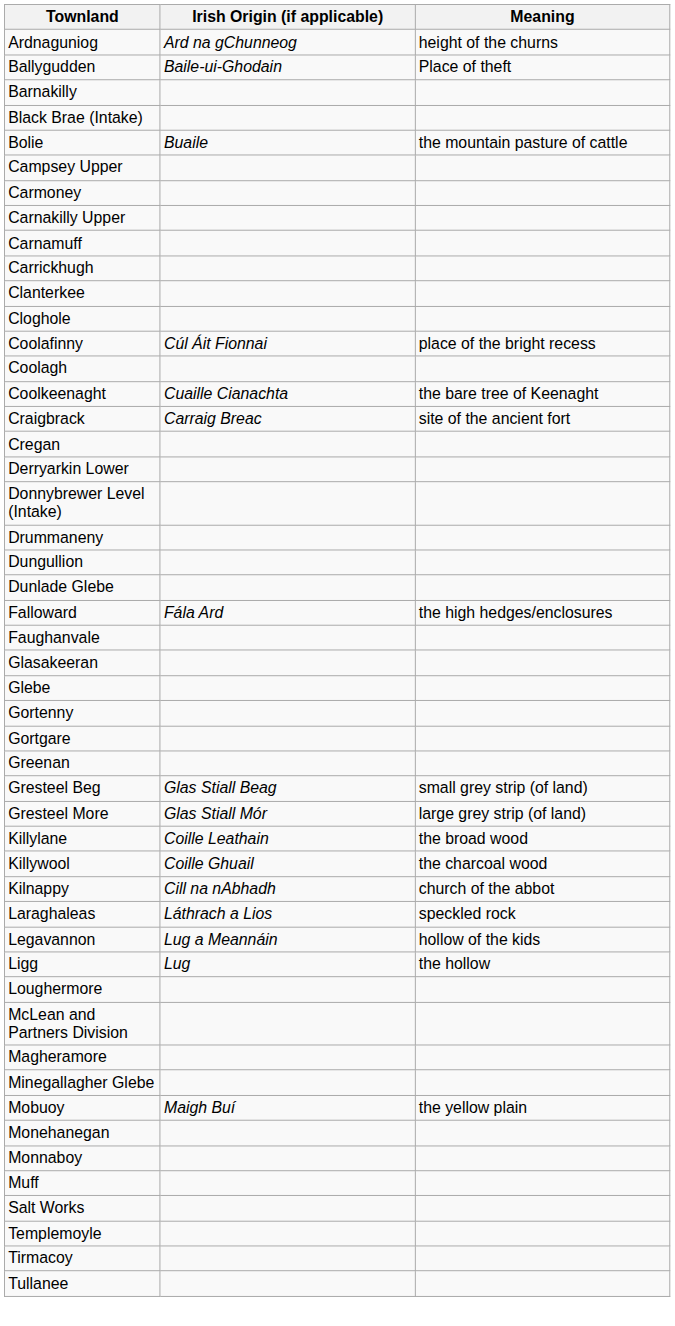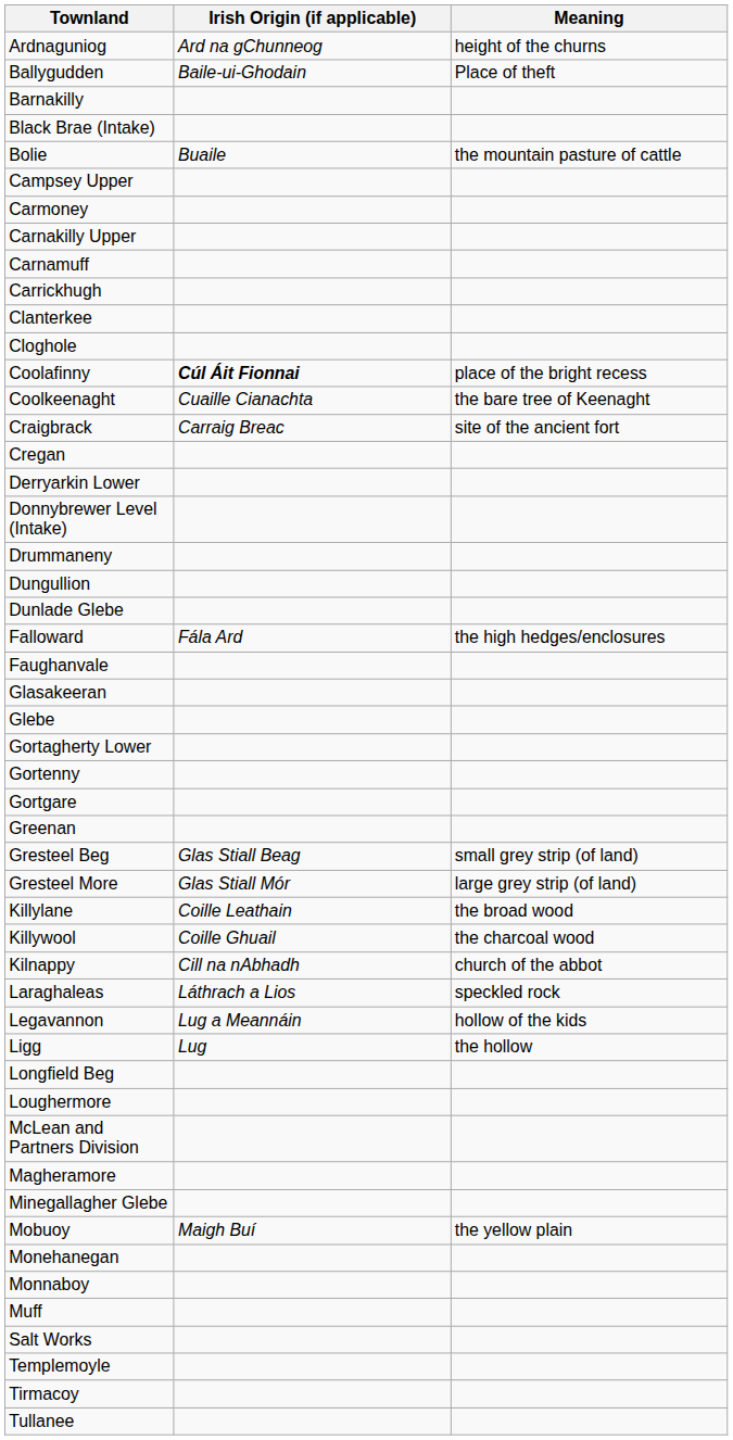Coolafinny | Irish Origin (if applicable): normal -> bold
- row: Coolagh
+ row: Gortagherty Lower
+ row: Longfield Beg
